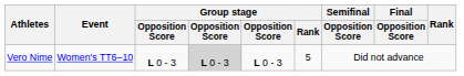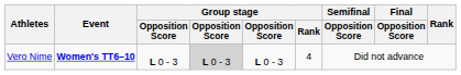Vero Nime | Event: normal -> bold
Vero Nime | Group stage / Rank: 5 -> 4
